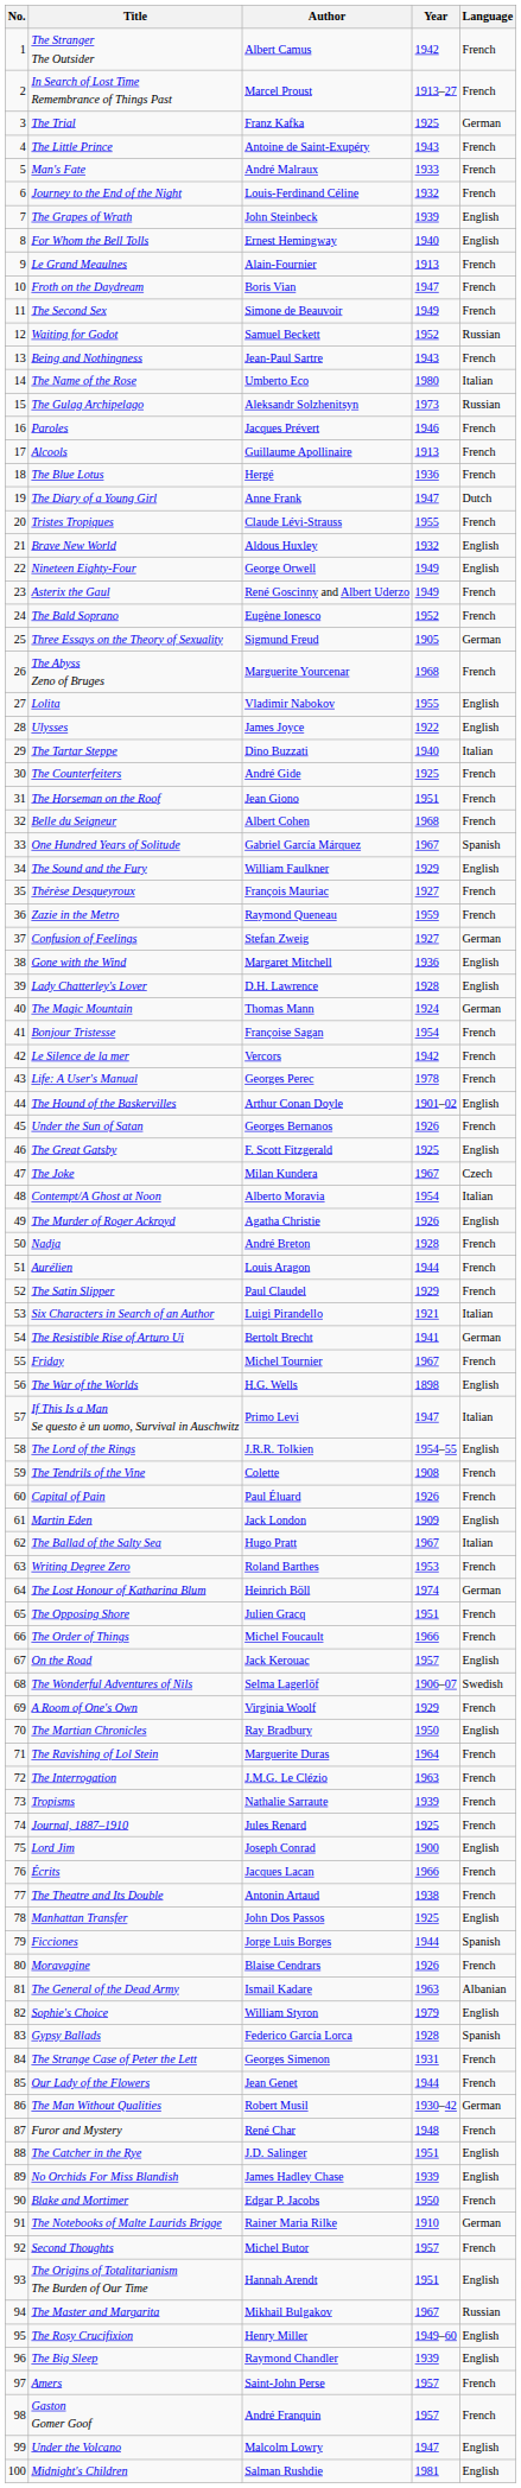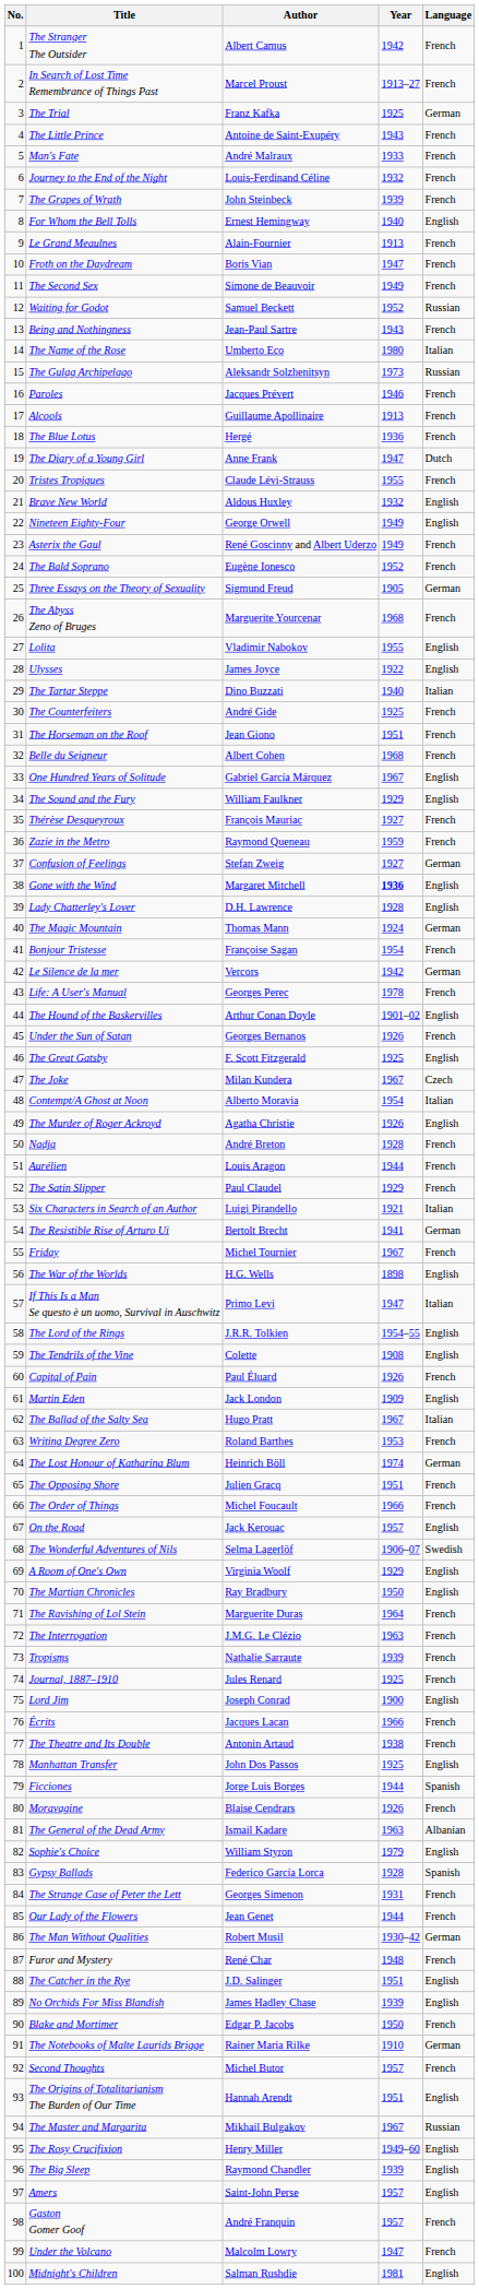The Grapes of Wrath | Language: English -> French
One Hundred Years of Solitude | Language: Spanish -> English
Gone with the Wind | Year: normal -> bold
Le Silence de la mer | Language: French -> German
The Tendrils of the Vine | Language: French -> English
A Room of One's Own | Language: French -> English
Amers | Language: French -> English
Under the Volcano | Language: English -> French
